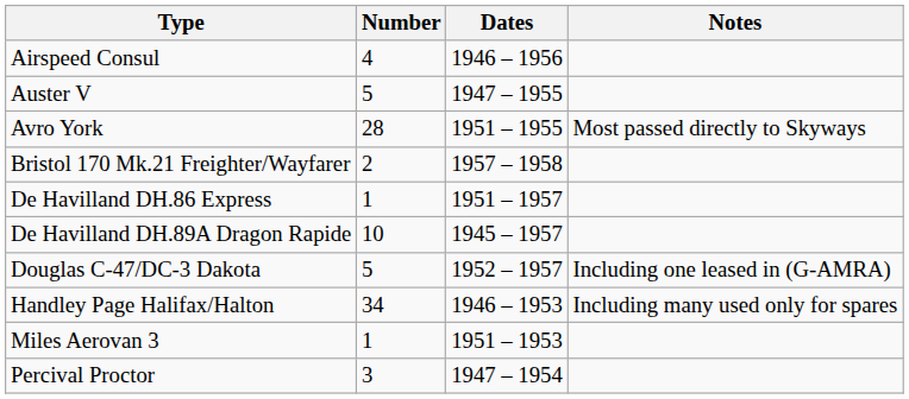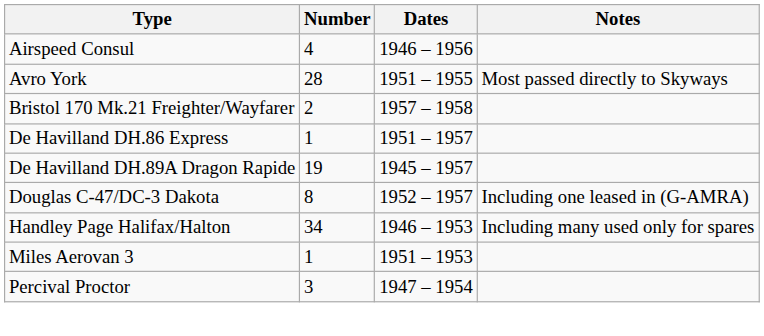- row: Auster V | 5 | 1947 – 1955
De Havilland DH.89A Dragon Rapide | Number: 10 -> 19
Douglas C-47/DC-3 Dakota | Number: 5 -> 8
